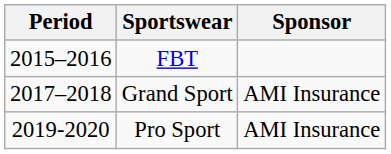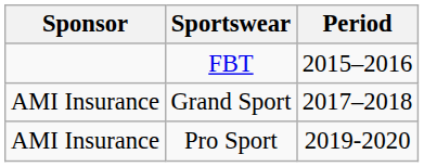columns swapped: Period <-> Sponsor
